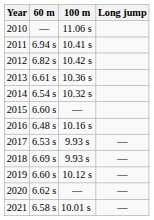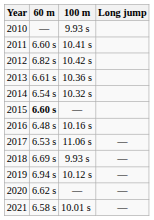2010 | 100 m: 11.06 s -> 9.93 s
2011 | 60 m: 6.94 s -> 6.60 s
2015 | 60 m: normal -> bold
2017 | 100 m: 9.93 s -> 11.06 s
2019 | 60 m: 6.60 s -> 6.94 s
